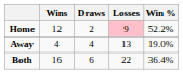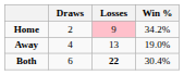- column: Wins | 12 | 4 | 16
Home | Win %: 52.2% -> 34.2%
Both | Losses: normal -> bold
Both | Win %: 36.4% -> 30.4%
